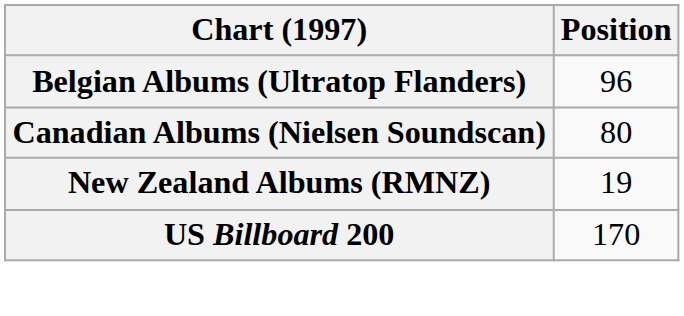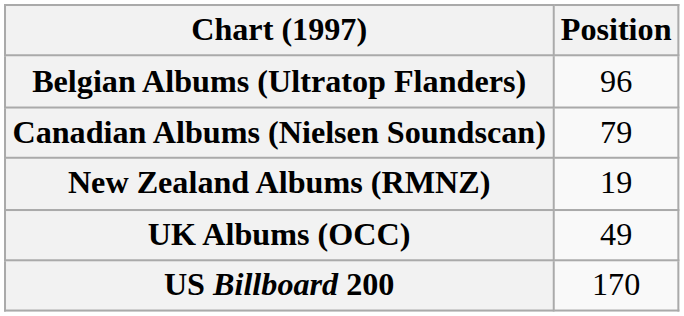Canadian Albums (Nielsen Soundscan) | Position: 80 -> 79
+ row: UK Albums (OCC) | 49
